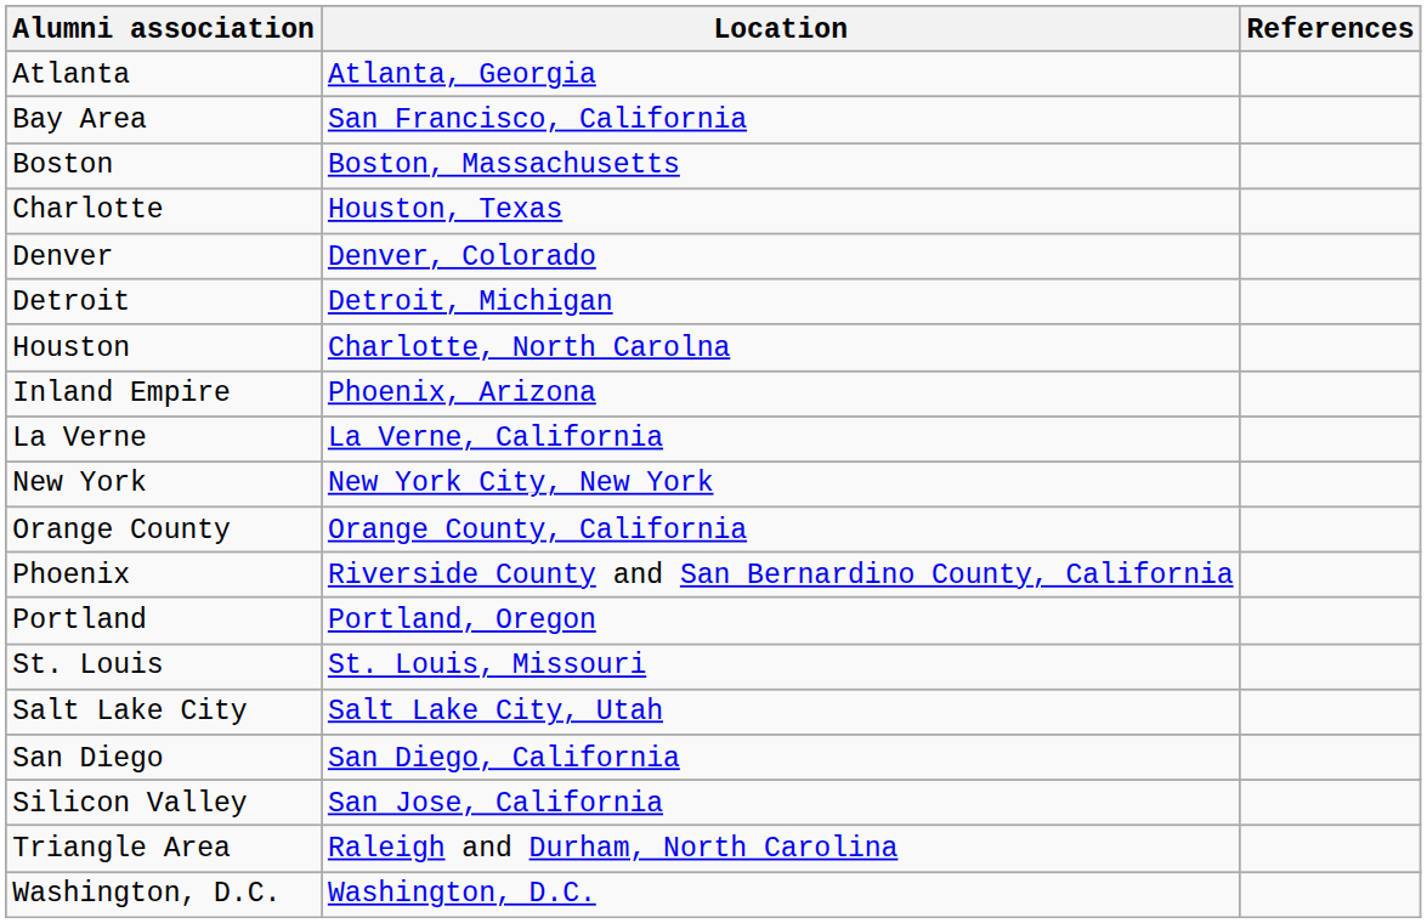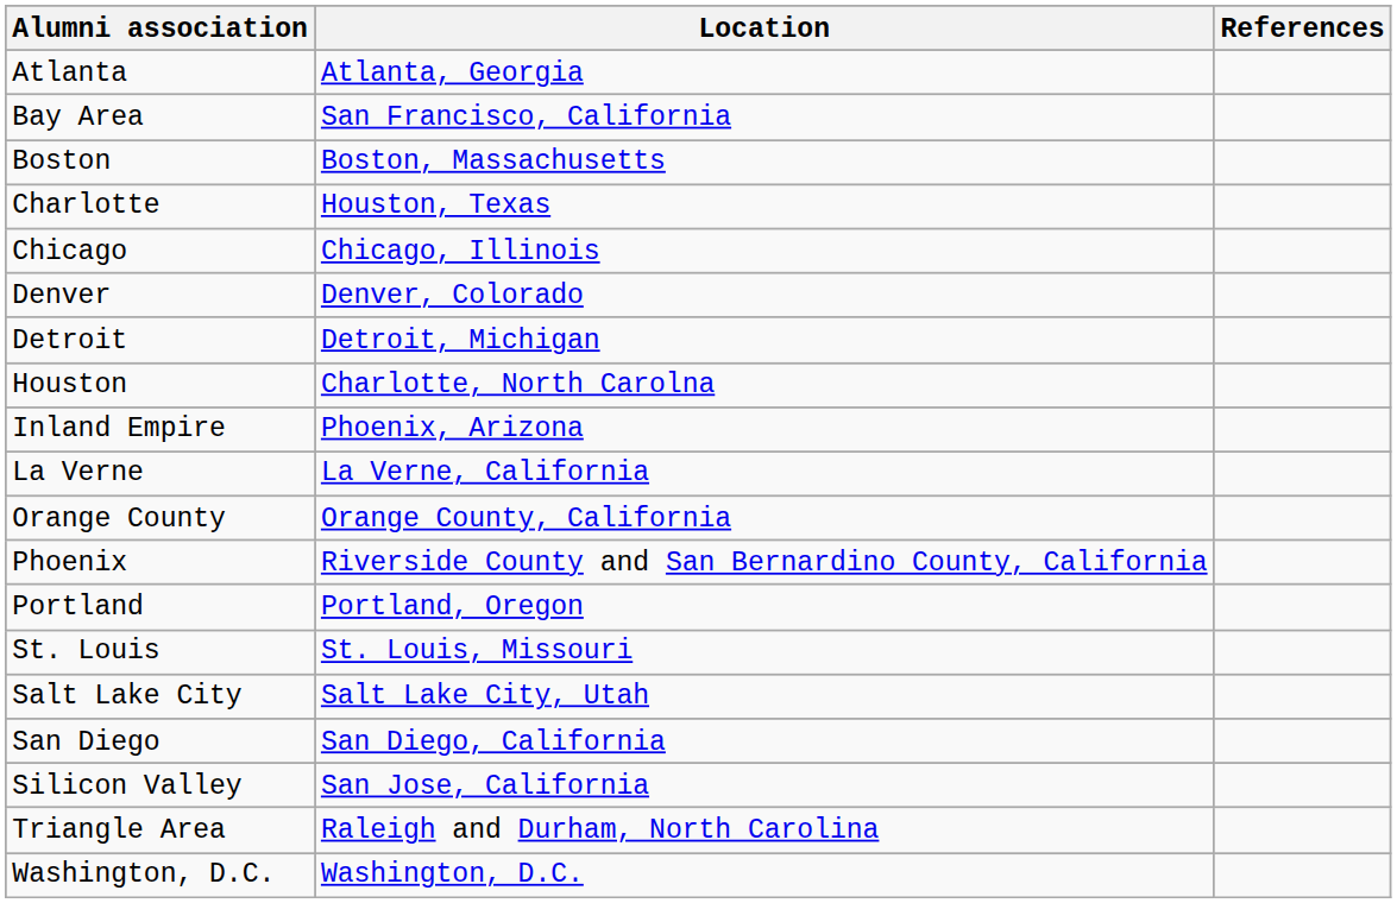+ row: Chicago | Chicago, Illinois
- row: New York | New York City, New York
